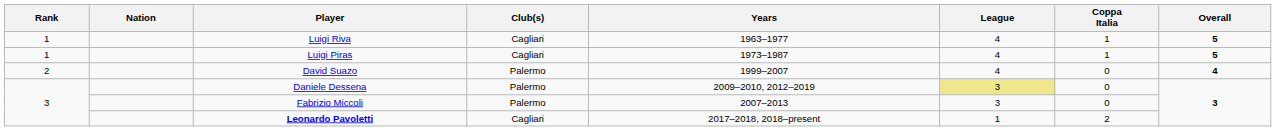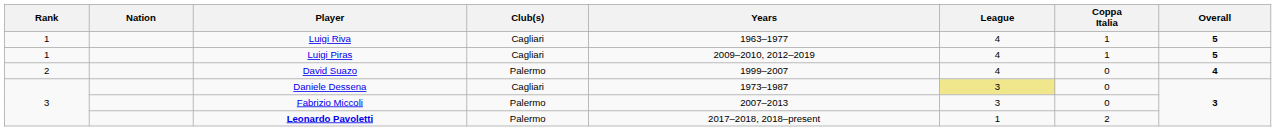Luigi Piras | Years: 1973–1987 -> 2009–2010, 2012–2019
Daniele Dessena | Club(s): Palermo -> Cagliari
Daniele Dessena | Years: 2009–2010, 2012–2019 -> 1973–1987
Leonardo Pavoletti | Club(s): Cagliari -> Palermo
